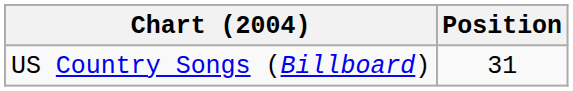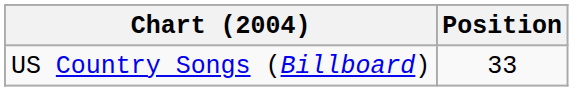US Country Songs (Billboard) | Position: 31 -> 33
